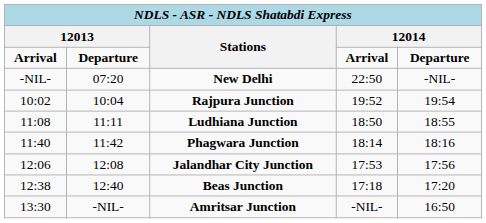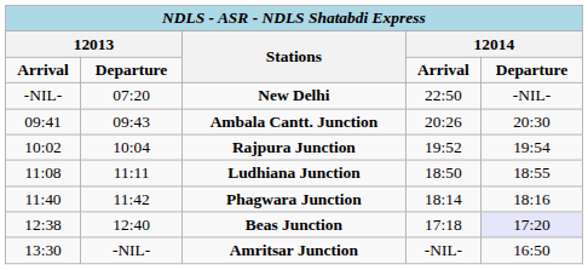+ row: 09:41 | 09:43 | Ambala Cantt. Junction | 20:26 | 20:30
- row: 12:06 | 12:08 | Jalandhar City Junction | 17:53 | 17:56
Beas Junction | column 5: no background -> lavender background
